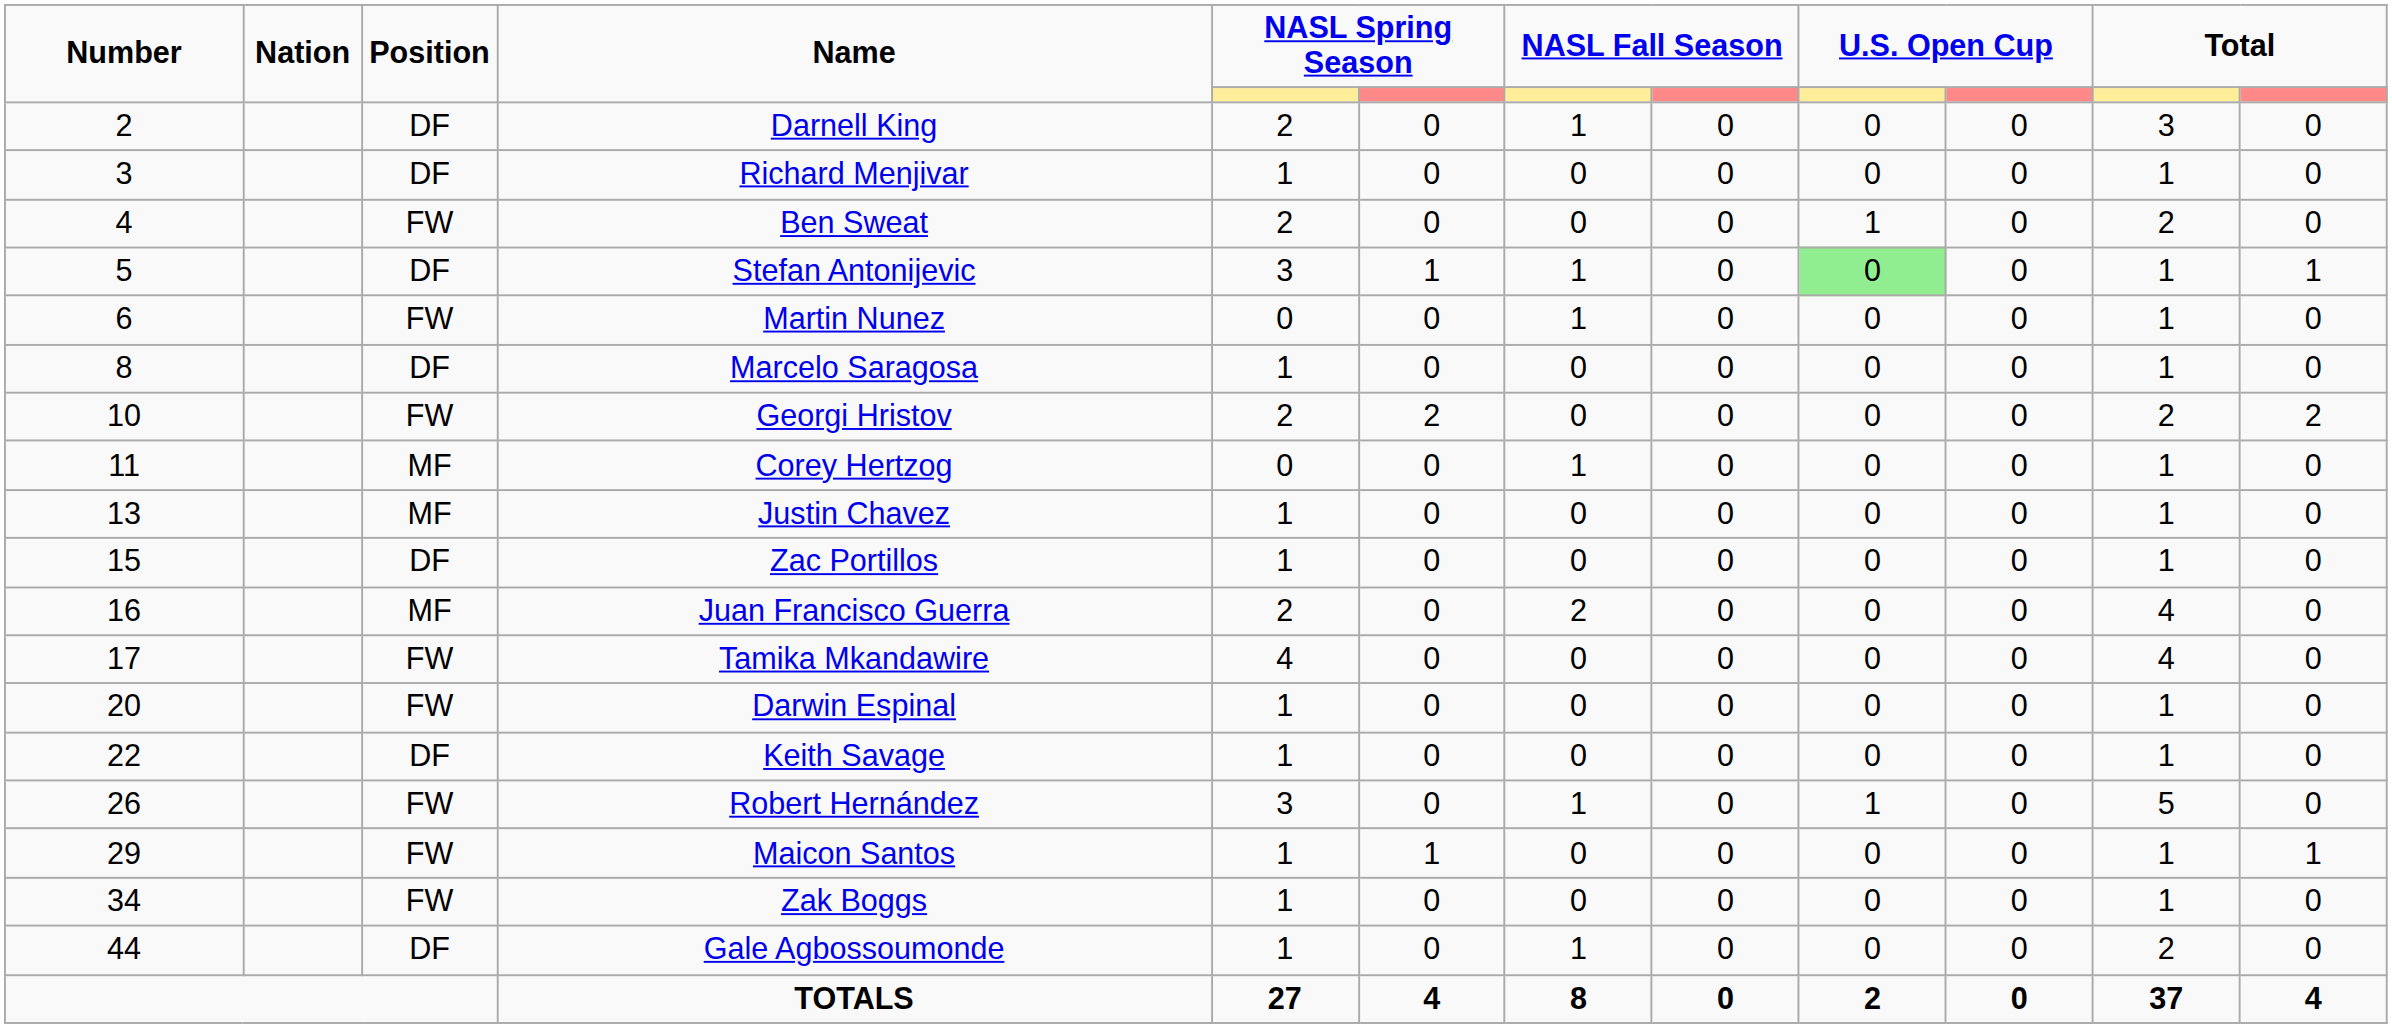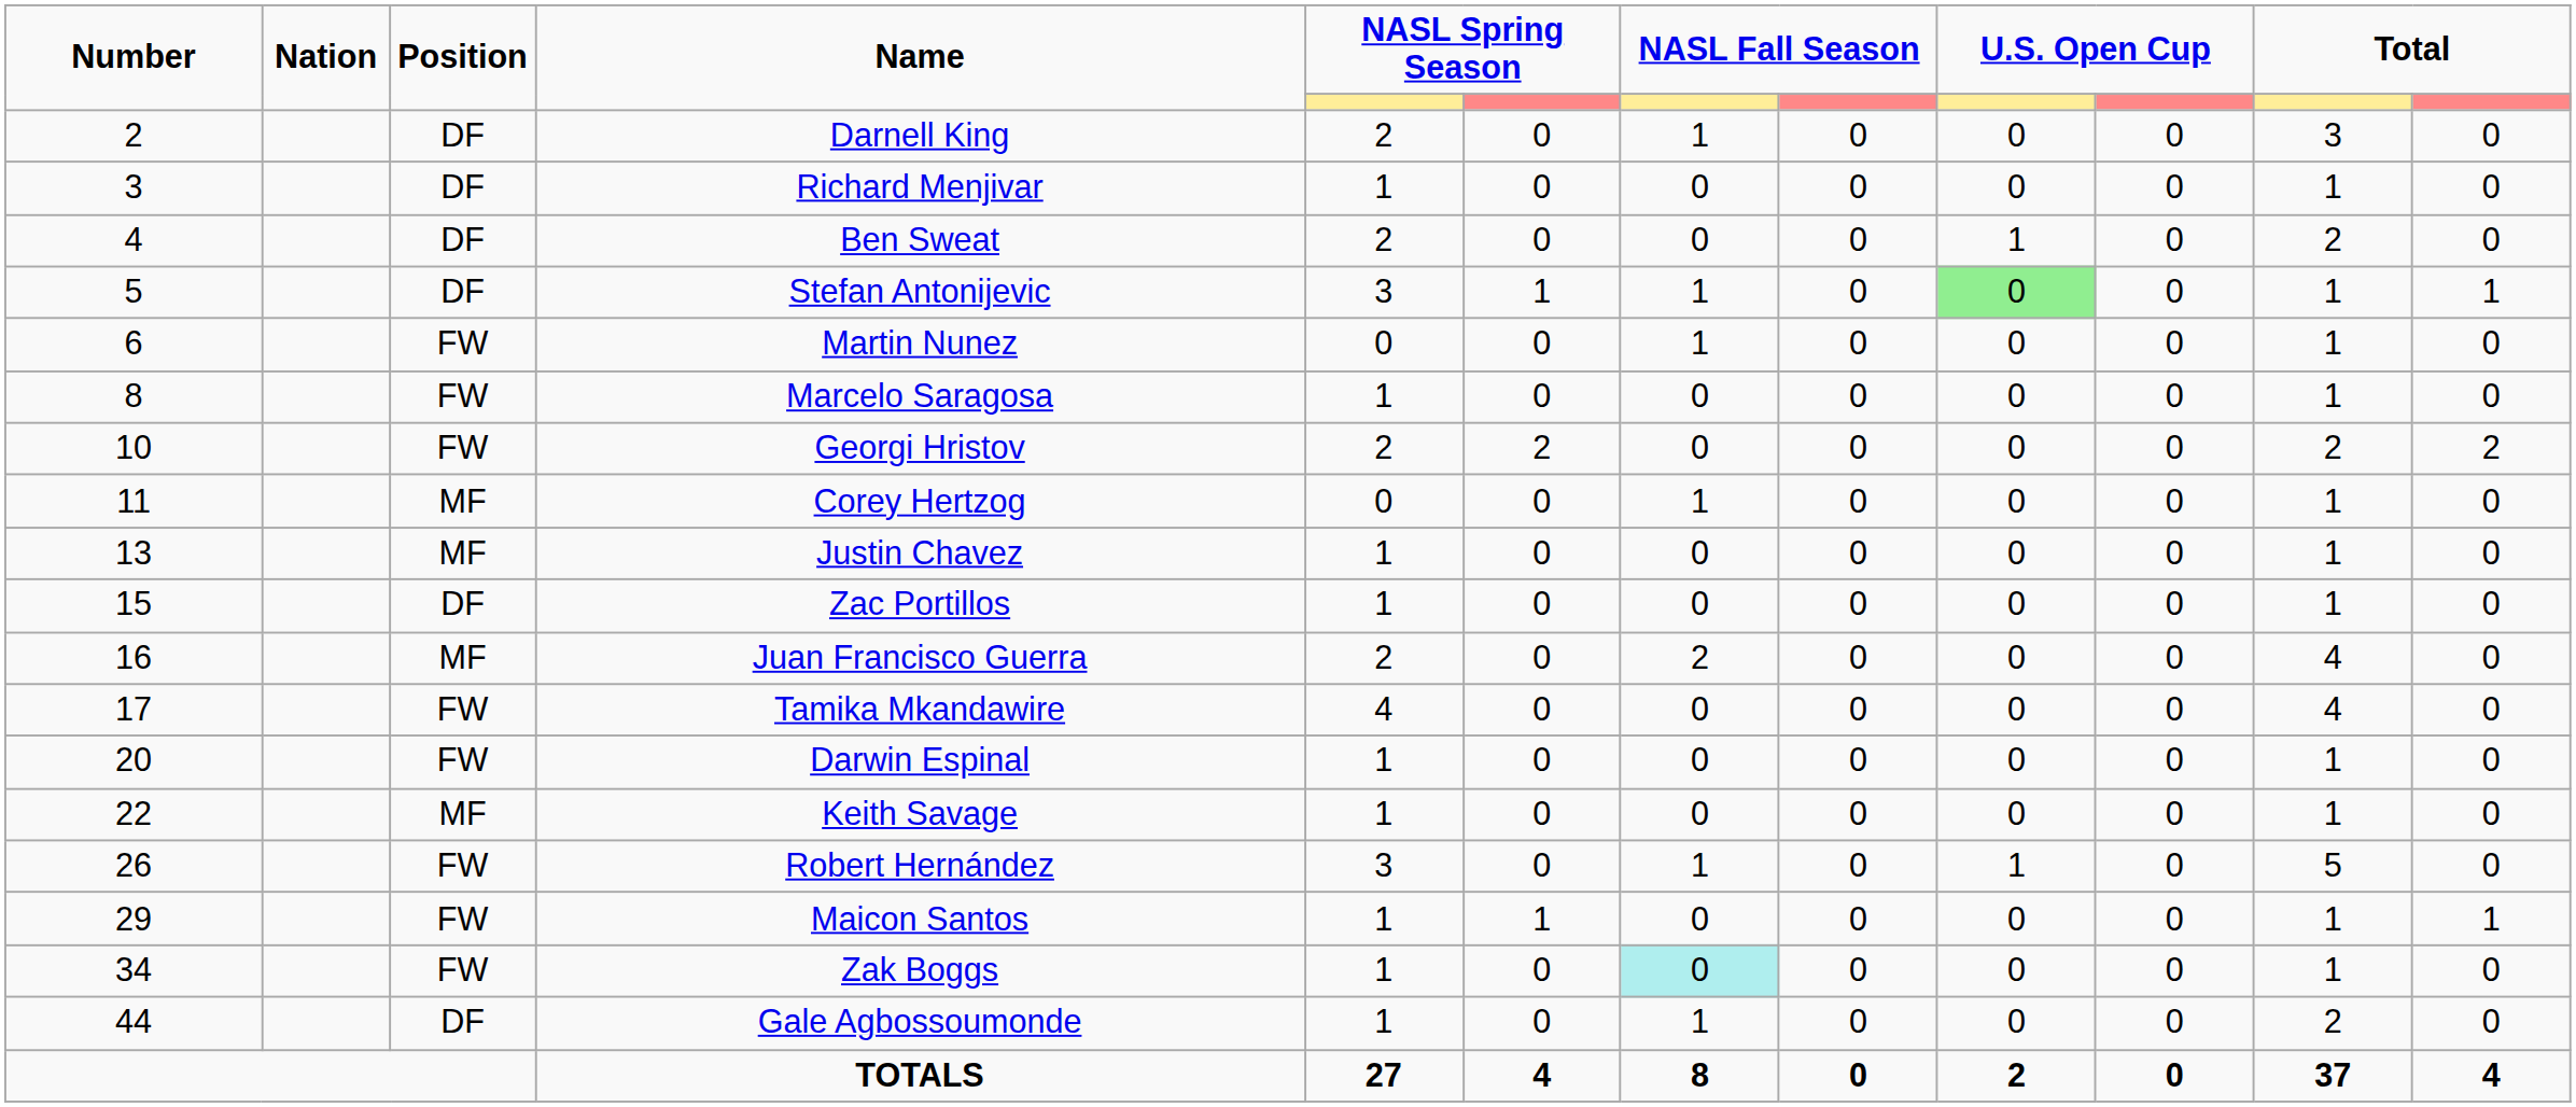Ben Sweat | Position: FW -> DF
Marcelo Saragosa | Position: DF -> FW
Keith Savage | Position: DF -> MF
Zak Boggs | column 7: no background -> paleturquoise background
